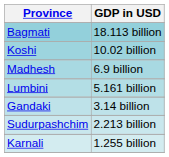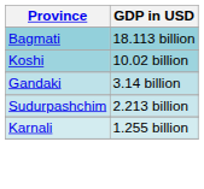- row: Madhesh | 6.9 billion
- row: Lumbini | 5.161 billion
